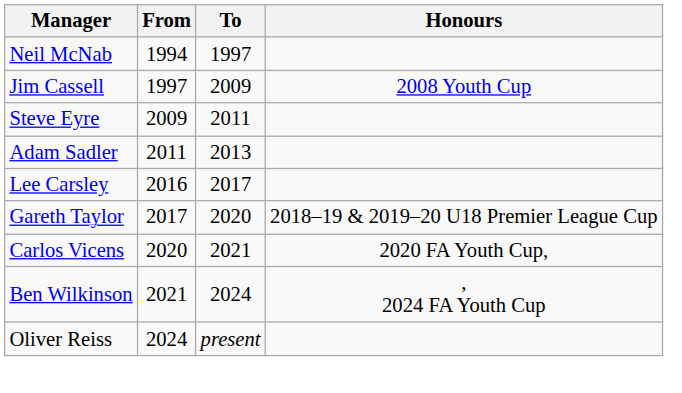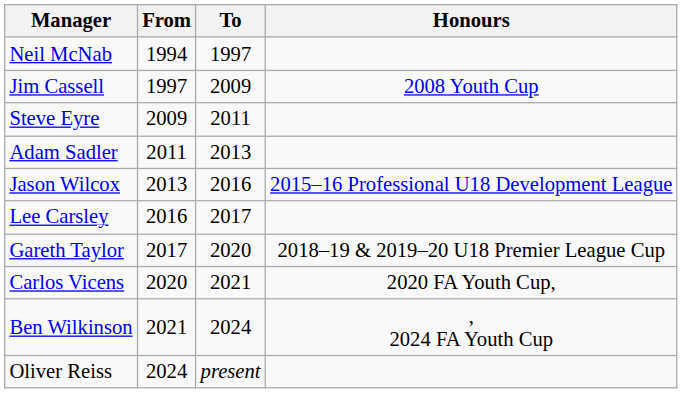+ row: Jason Wilcox | 2013 | 2016 | 2015–16 Professional U18 Development League
